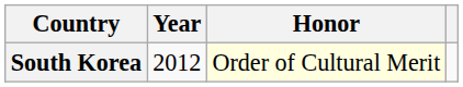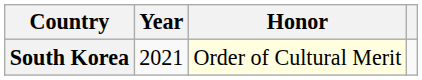South Korea | Year: 2012 -> 2021
